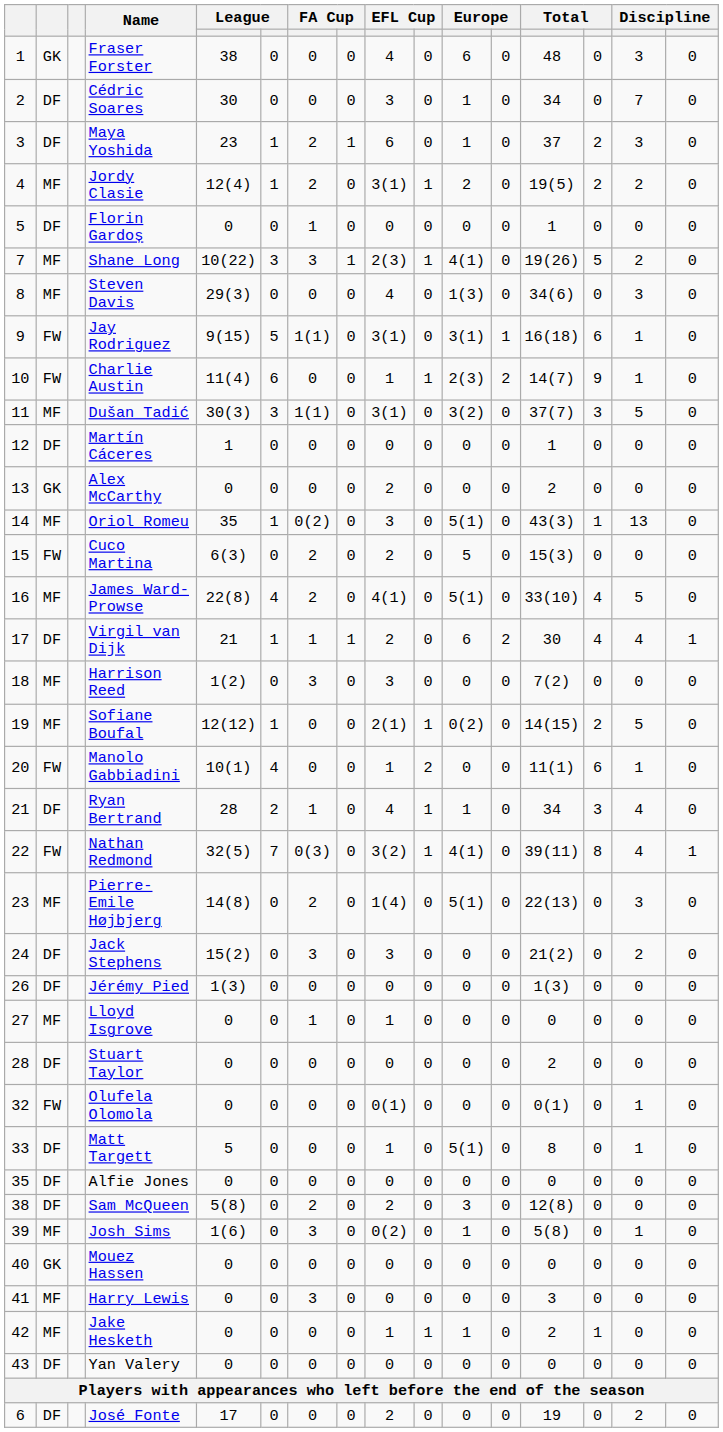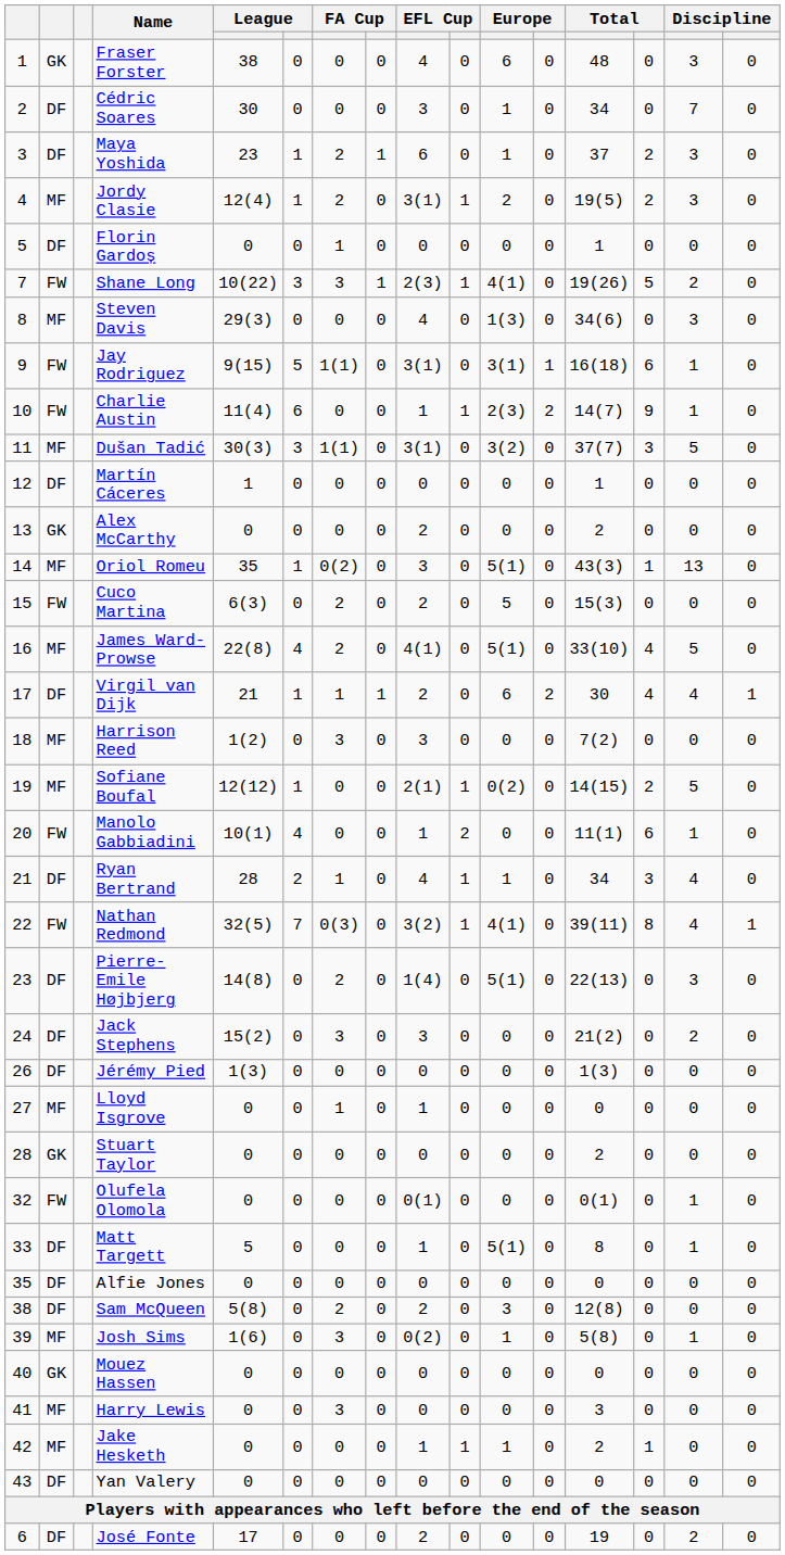Jordy Clasie | column 15: 2 -> 3
Shane Long | column 2: MF -> FW
Pierre-Emile Højbjerg | column 2: MF -> DF
Stuart Taylor | column 2: DF -> GK
